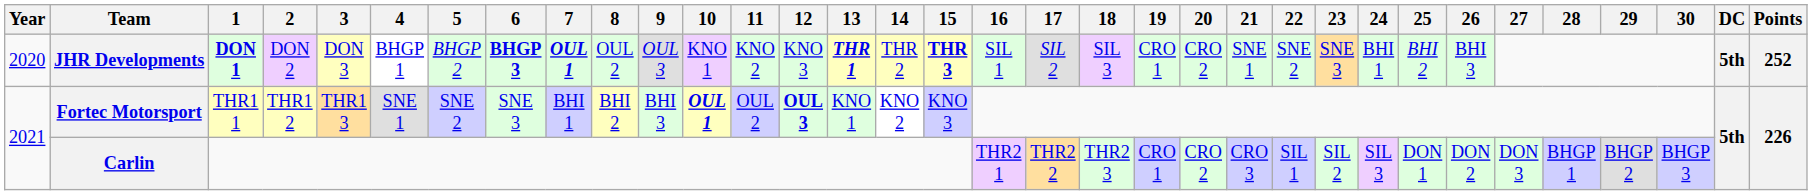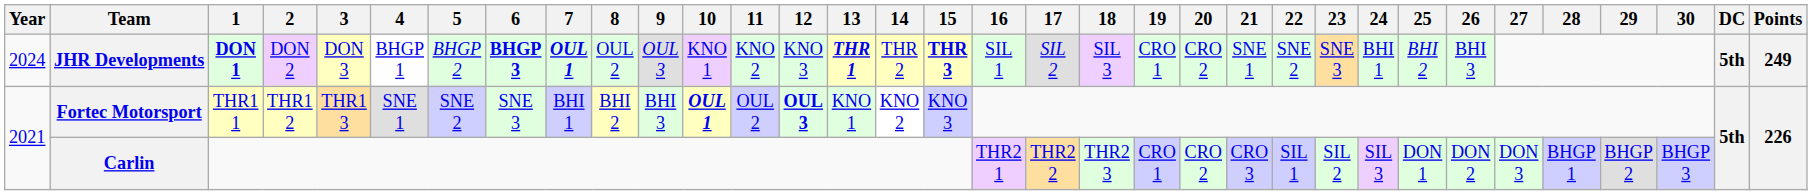JHR Developments | Year: 2020 -> 2024
JHR Developments | Points: 252 -> 249
